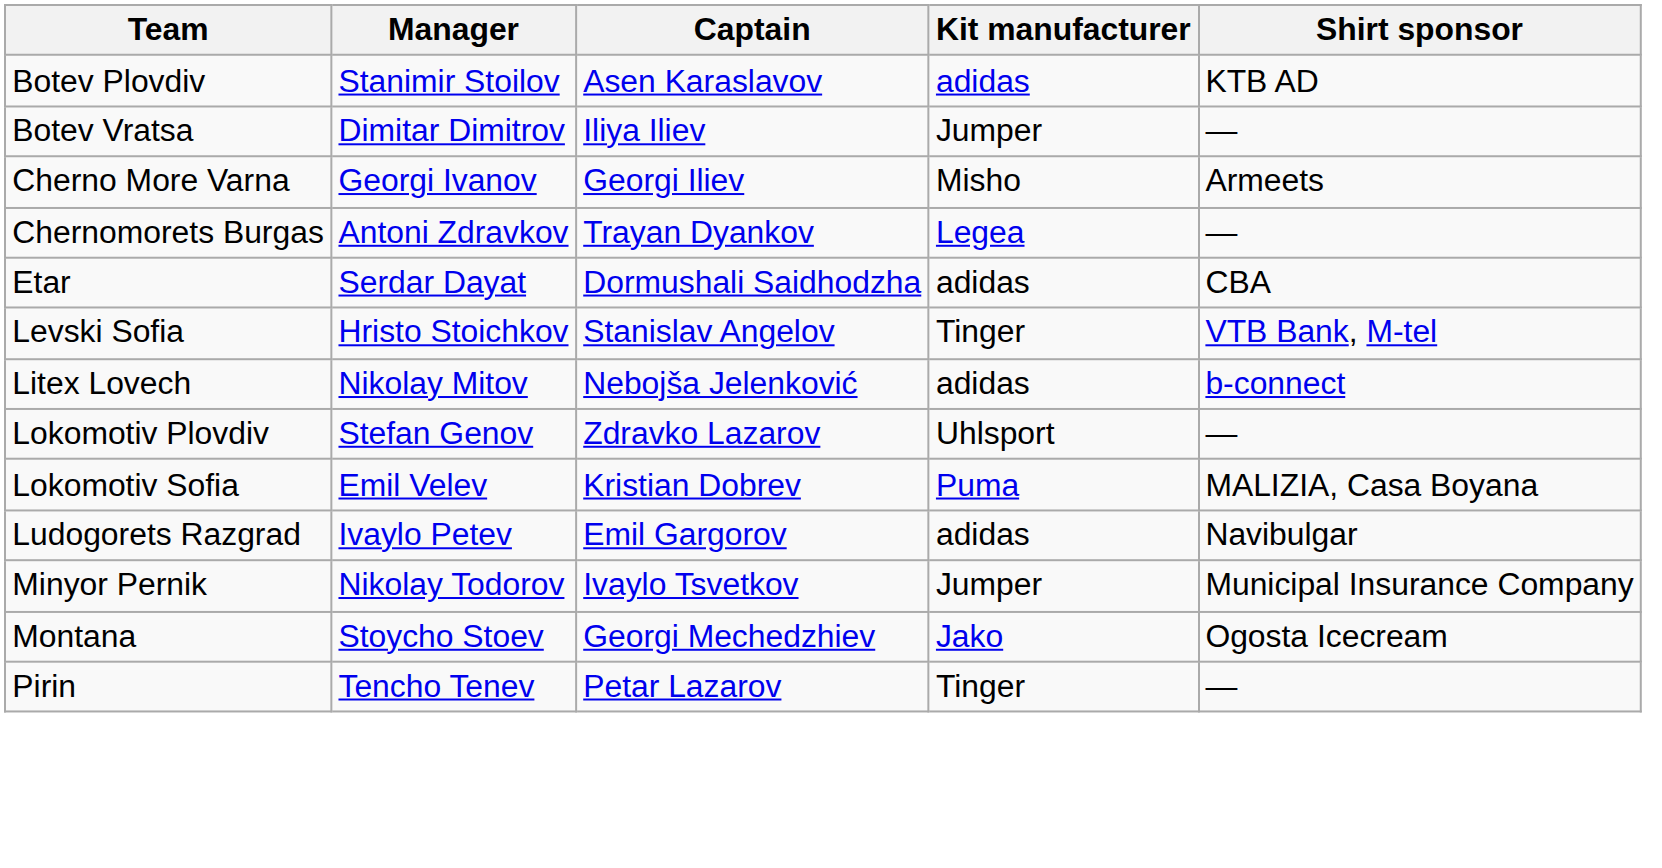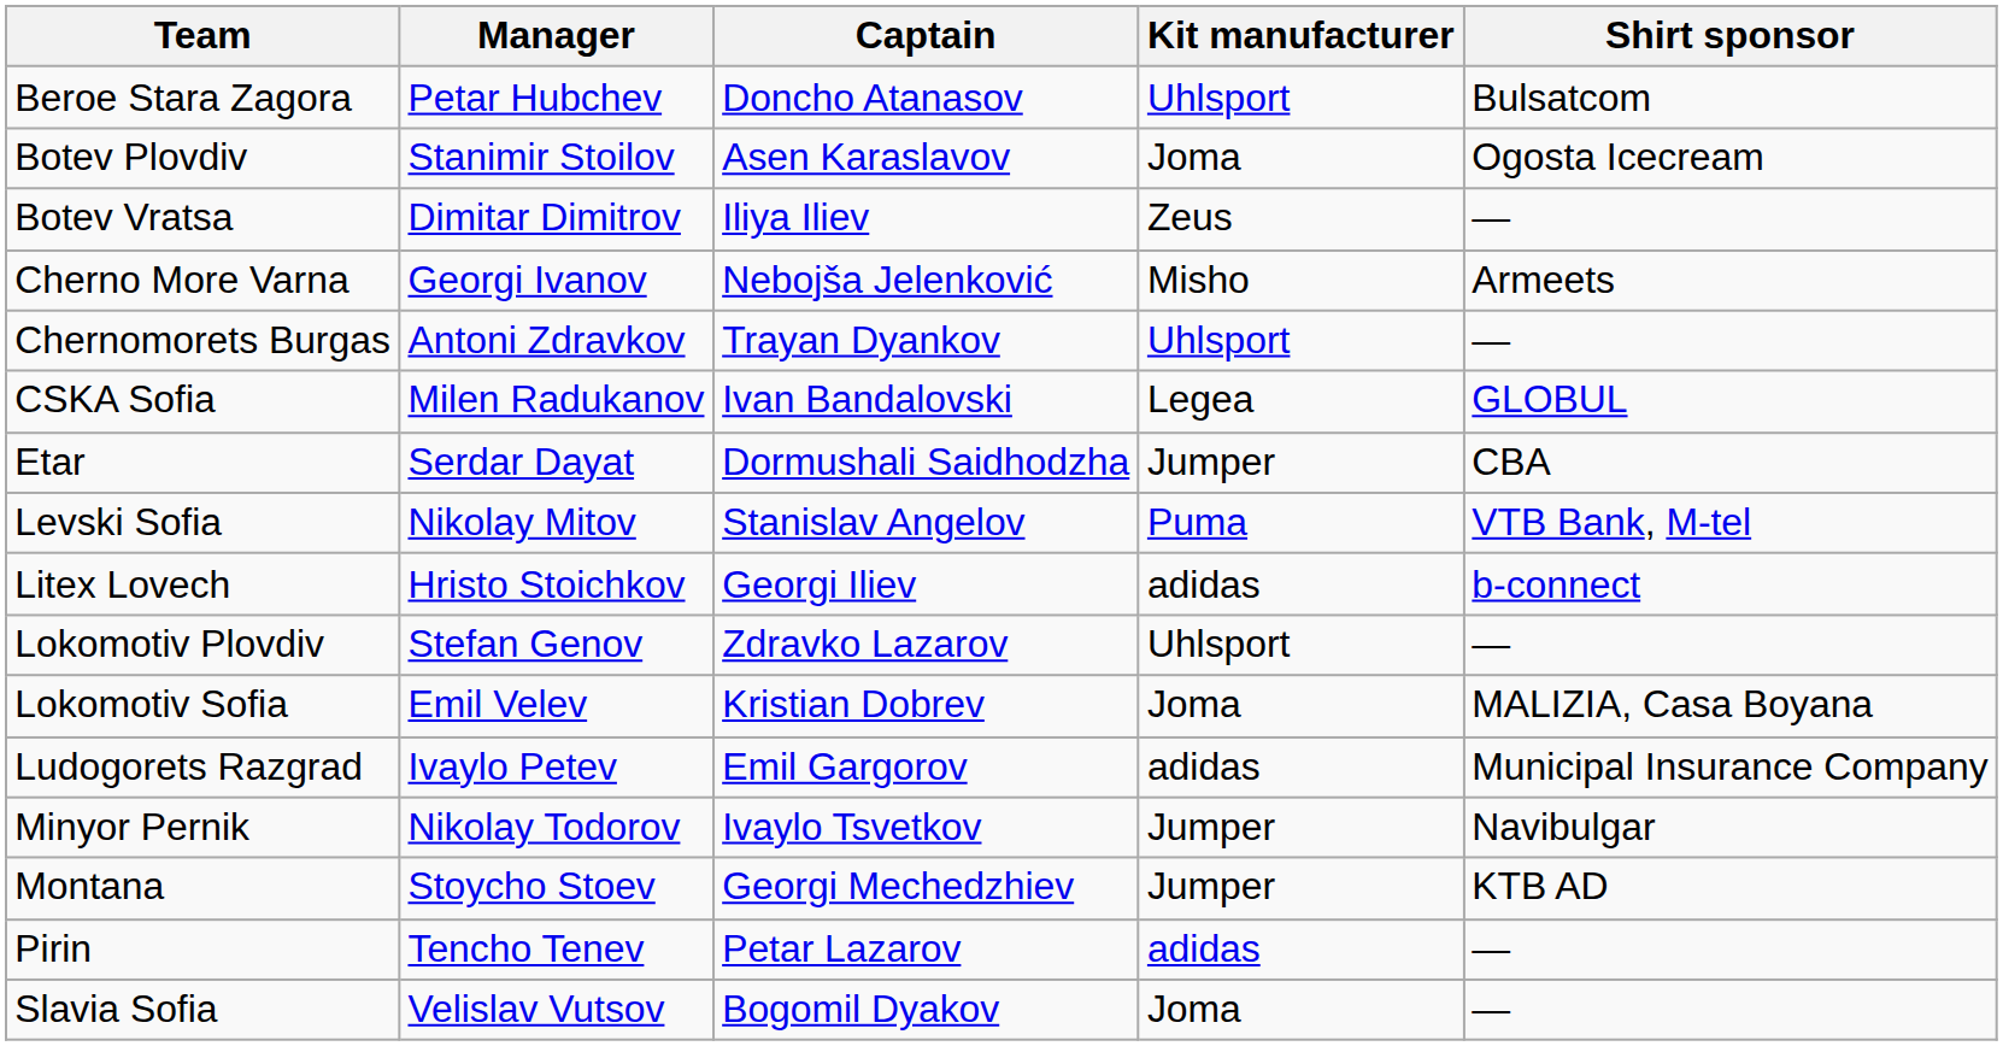+ row: Beroe Stara Zagora | Petar Hubchev | Doncho Atanasov | Uhlsport | Bulsatcom
Botev Plovdiv | Kit manufacturer: adidas -> Joma
Botev Plovdiv | Shirt sponsor: KTB AD -> Ogosta Icecream
Botev Vratsa | Kit manufacturer: Jumper -> Zeus
Cherno More Varna | Captain: Georgi Iliev -> Nebojša Jelenković
Chernomorets Burgas | Kit manufacturer: Legea -> Uhlsport
+ row: CSKA Sofia | Milen Radukanov | Ivan Bandalovski | Legea | GLOBUL
Etar | Kit manufacturer: adidas -> Jumper
Levski Sofia | Manager: Hristo Stoichkov -> Nikolay Mitov
Levski Sofia | Kit manufacturer: Tinger -> Puma
Litex Lovech | Manager: Nikolay Mitov -> Hristo Stoichkov
Litex Lovech | Captain: Nebojša Jelenković -> Georgi Iliev
Lokomotiv Sofia | Kit manufacturer: Puma -> Joma
Ludogorets Razgrad | Shirt sponsor: Navibulgar -> Municipal Insurance Company
Minyor Pernik | Shirt sponsor: Municipal Insurance Company -> Navibulgar
Montana | Kit manufacturer: Jako -> Jumper
Montana | Shirt sponsor: Ogosta Icecream -> KTB AD
Pirin | Kit manufacturer: Tinger -> adidas
+ row: Slavia Sofia | Velislav Vutsov | Bogomil Dyakov | Joma | —
